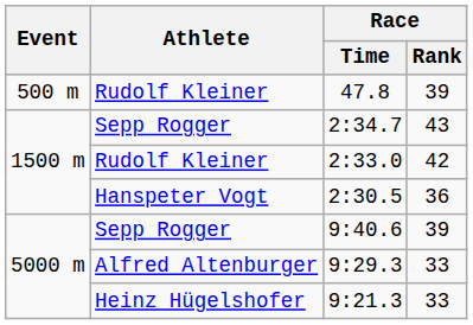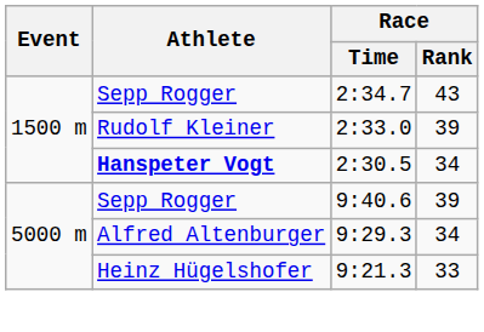- row: 500 m | Rudolf Kleiner | 47.8 | 39
2:33.0 | Race / Rank: 42 -> 39
2:30.5 | Athlete: normal -> bold
2:30.5 | Race / Rank: 36 -> 34
9:29.3 | Race / Rank: 33 -> 34
